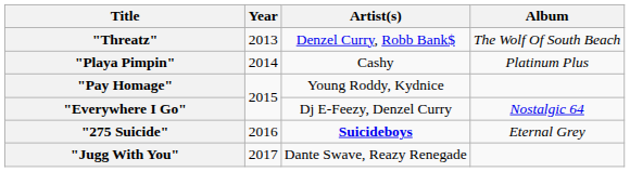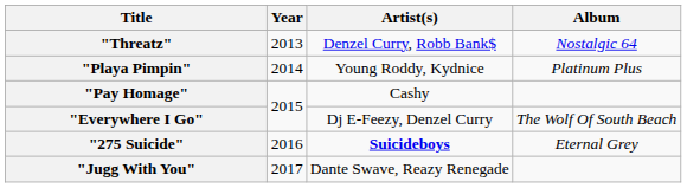"Threatz" | Album: The Wolf Of South Beach -> Nostalgic 64
"Playa Pimpin" | Artist(s): Cashy -> Young Roddy, Kydnice
"Pay Homage" | Artist(s): Young Roddy, Kydnice -> Cashy
"Everywhere I Go" | Album: Nostalgic 64 -> The Wolf Of South Beach
